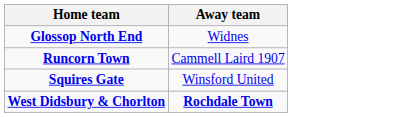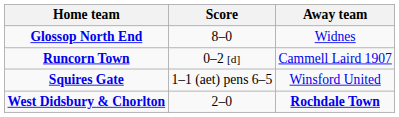+ column: Score | 8–0 | 0–2 [d] | 1–1 (aet) pens 6–5 | 2–0
